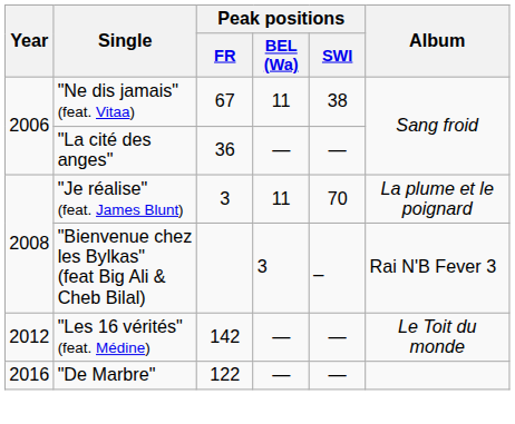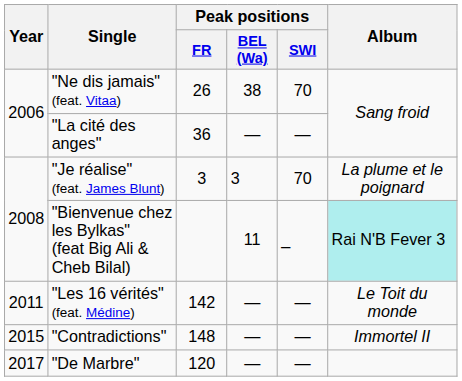"Ne dis jamais" (feat. Vitaa) | Peak positions / FR: 67 -> 26
"Ne dis jamais" (feat. Vitaa) | Peak positions / BEL (Wa): 11 -> 38
"Ne dis jamais" (feat. Vitaa) | Peak positions / SWI: 38 -> 70
"Je réalise" (feat. James Blunt) | Peak positions / BEL (Wa): 11 -> 3
"Bienvenue chez les Bylkas" (feat Big Ali & Cheb Bilal) | Peak positions / BEL (Wa): 3 -> 11
"Bienvenue chez les Bylkas" (feat Big Ali & Cheb Bilal) | Album: no background -> paleturquoise background
"Les 16 vérités" (feat. Médine) | Year: 2012 -> 2011
+ row: 2015 | "Contradictions" | 148 | — | — | Immortel II
"De Marbre" | Year: 2016 -> 2017
"De Marbre" | Peak positions / FR: 122 -> 120
